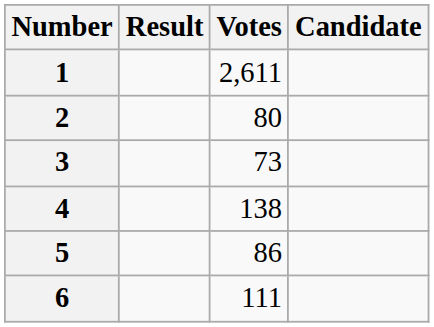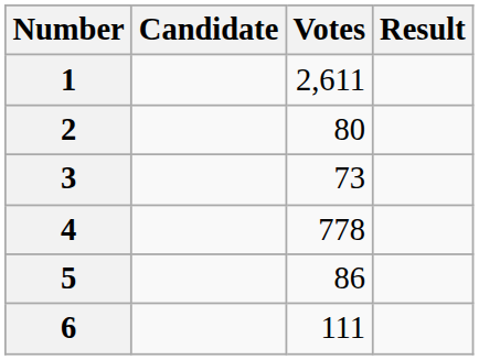columns swapped: Candidate <-> Result
4 | Votes: 138 -> 778
